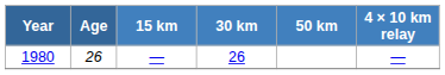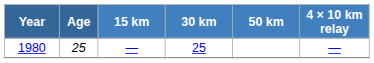1980 | Age: 26 -> 25
1980 | 30 km: 26 -> 25
